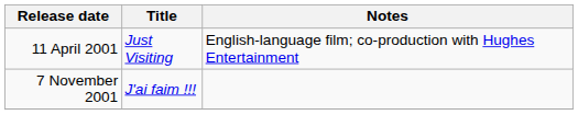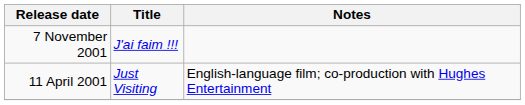rows swapped: 11 April 2001 <-> 7 November 2001
